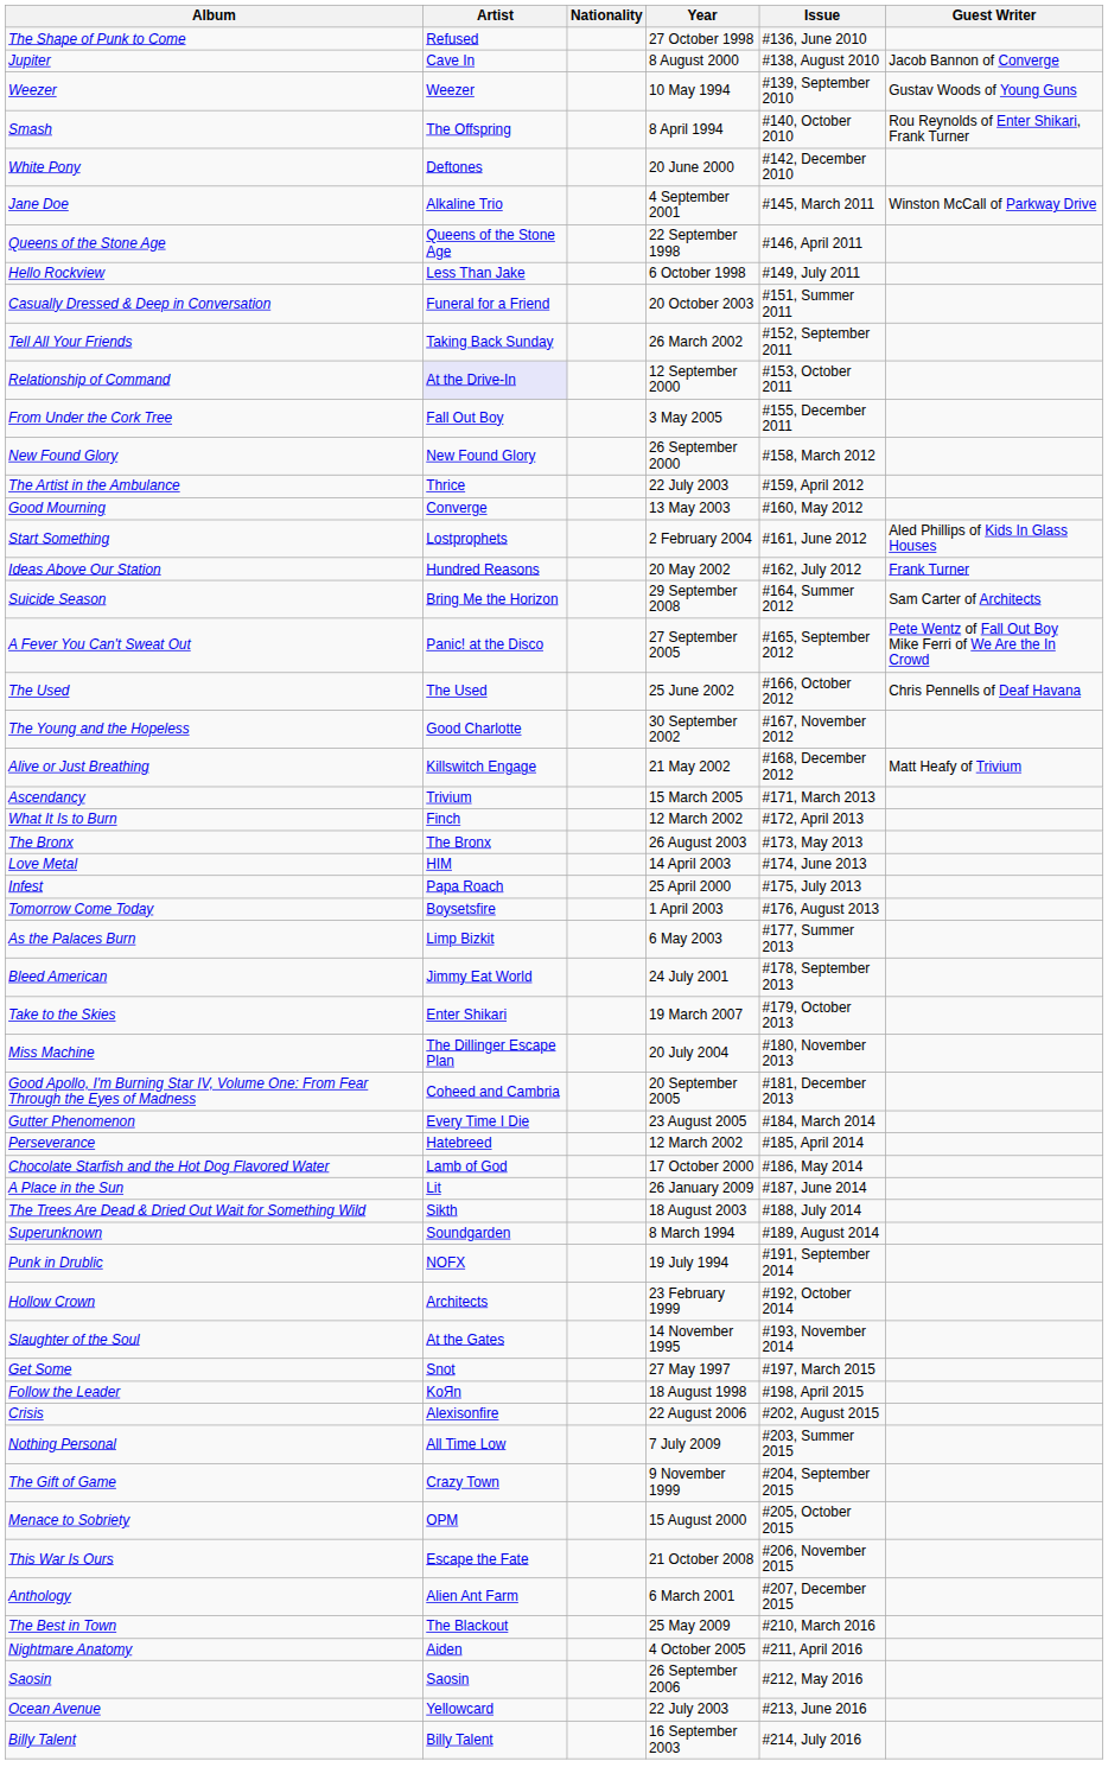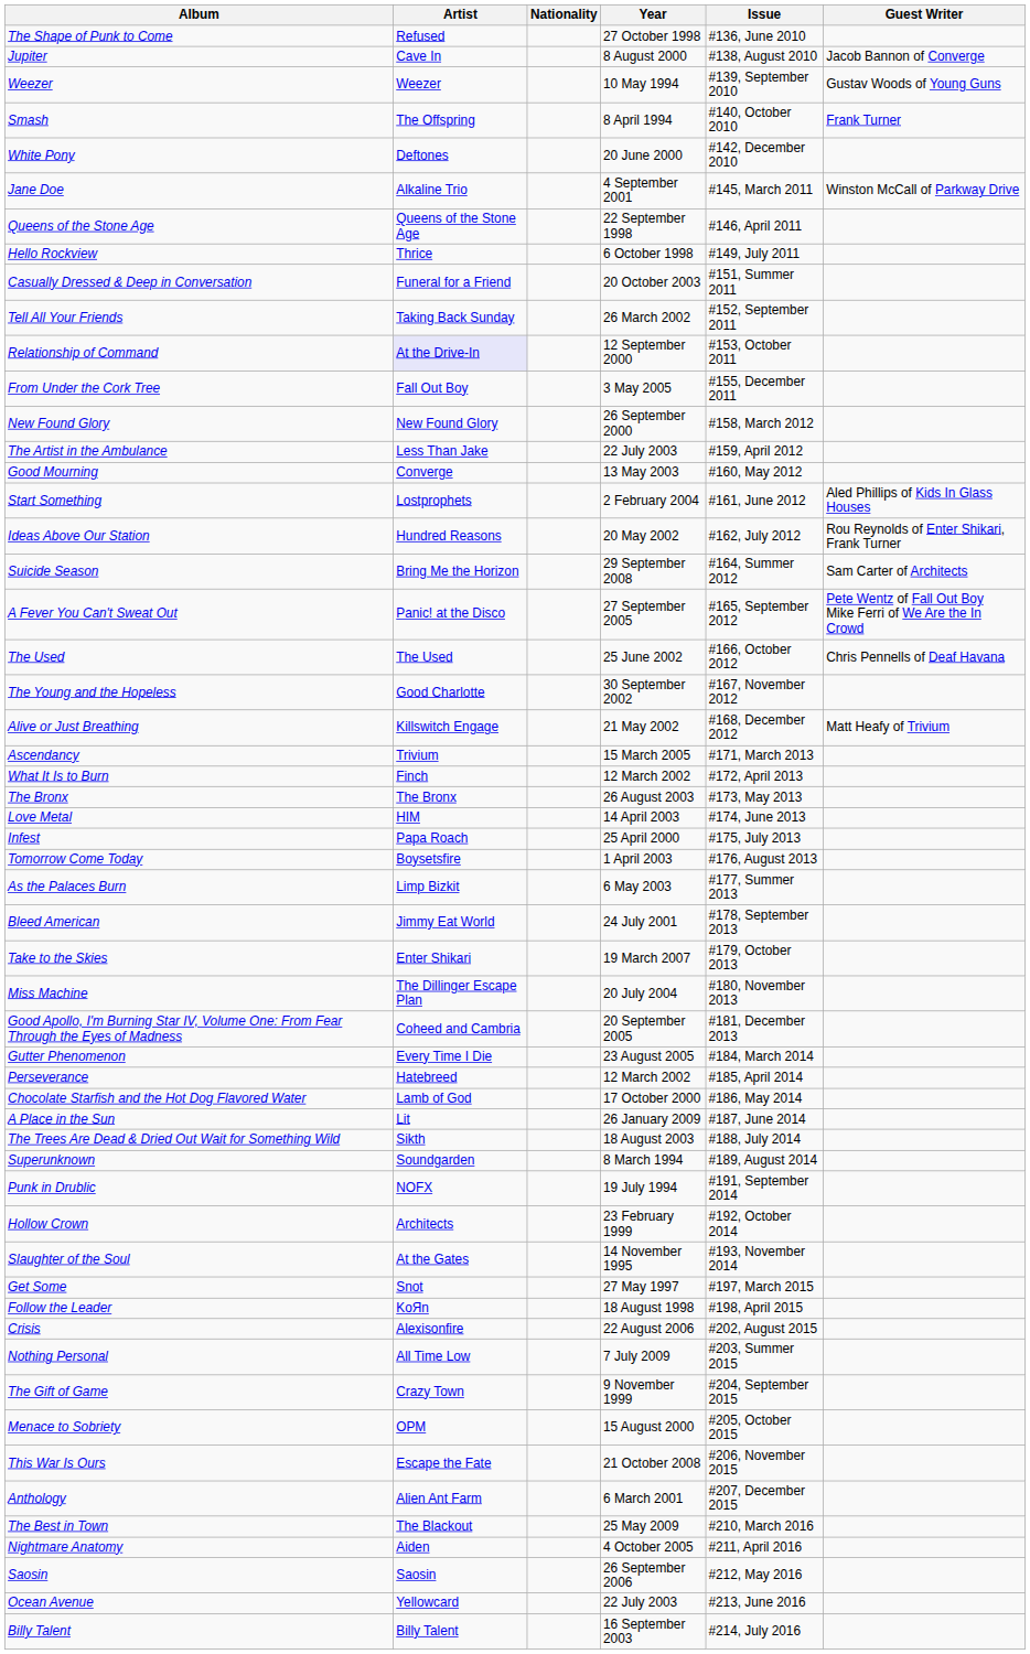Smash | Guest Writer: Rou Reynolds of Enter Shikari, Frank Turner -> Frank Turner
Hello Rockview | Artist: Less Than Jake -> Thrice
The Artist in the Ambulance | Artist: Thrice -> Less Than Jake
Ideas Above Our Station | Guest Writer: Frank Turner -> Rou Reynolds of Enter Shikari, Frank Turner
